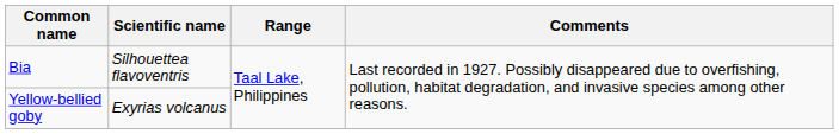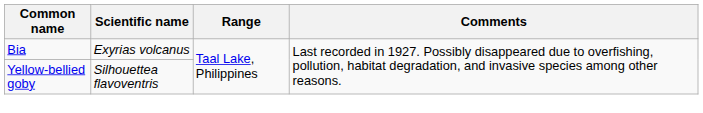Bia | Scientific name: Silhouettea flavoventris -> Exyrias volcanus
Yellow-bellied goby | Scientific name: Exyrias volcanus -> Silhouettea flavoventris
